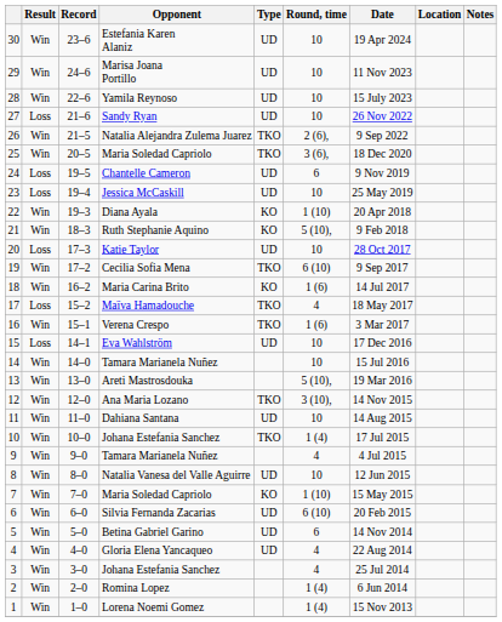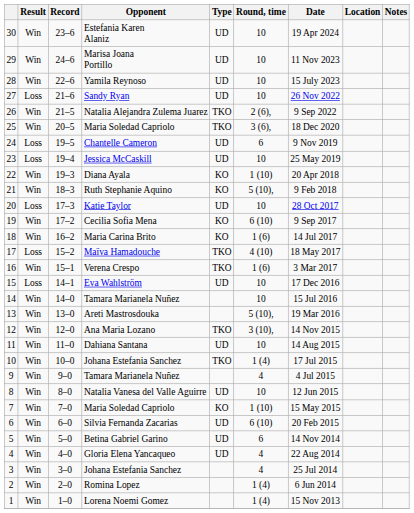Cecilia Sofia Mena | Type: TKO -> KO
Maïva Hamadouche | Round, time: 4 -> 4 (10)
